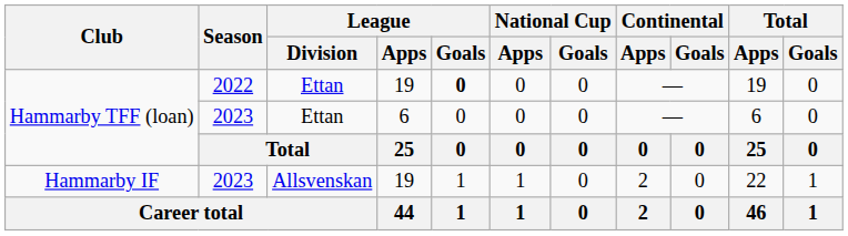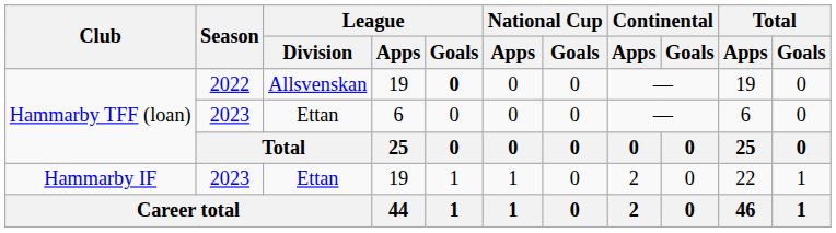Hammarby TFF (loan) / 2022 | League / Division: Ettan -> Allsvenskan
Hammarby IF | League / Division: Allsvenskan -> Ettan
